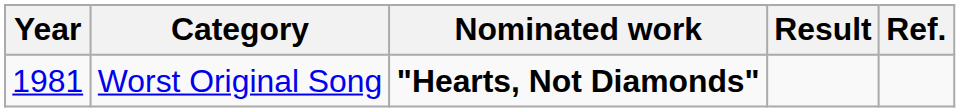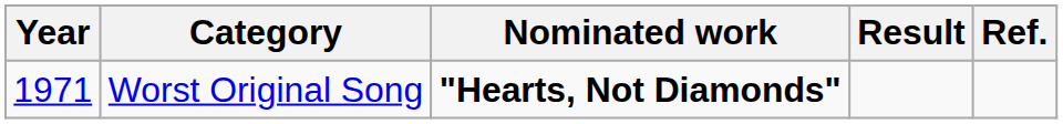Worst Original Song | Year: 1981 -> 1971
